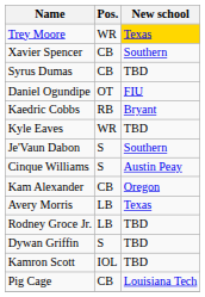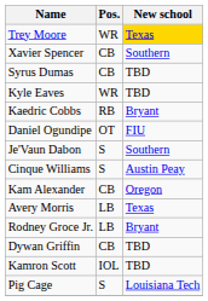rows swapped: Kyle Eaves <-> Daniel Ogundipe
Rodney Groce Jr. | New school: TBD -> Bryant
Dywan Griffin | Pos.: S -> CB
Pig Cage | Pos.: CB -> S
